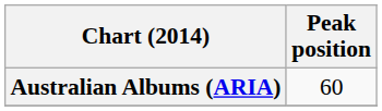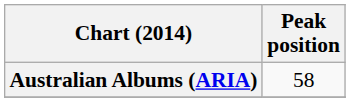Australian Albums (ARIA) | Peak position: 60 -> 58
